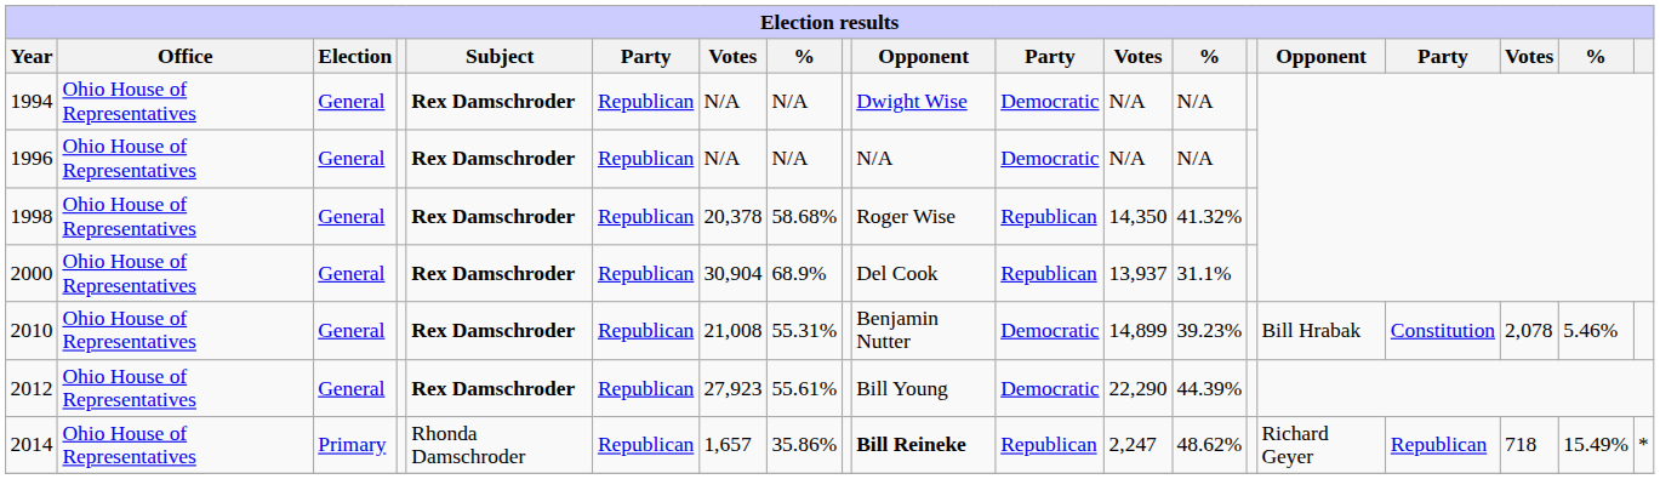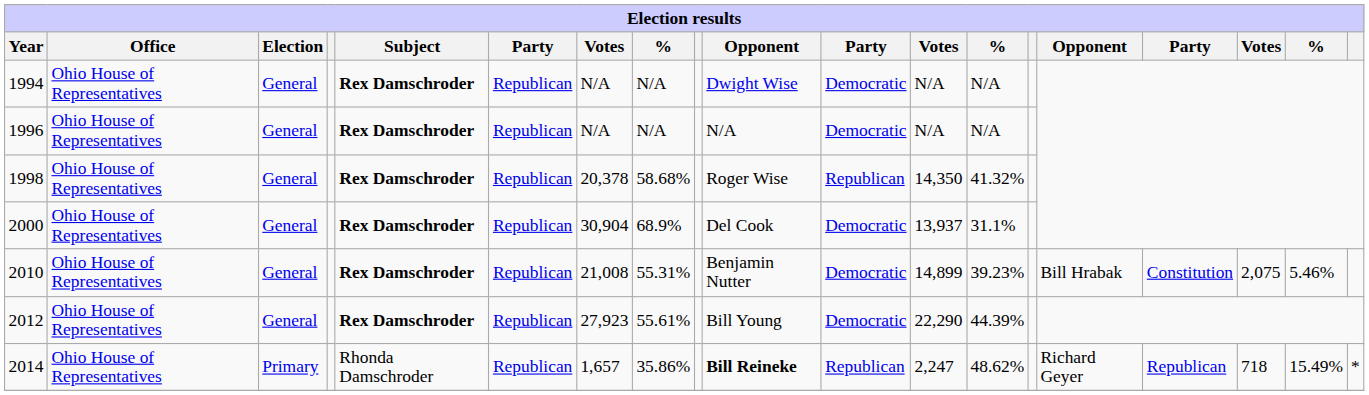2000 | column 11: Republican -> Democratic
2010 | column 17: 2,078 -> 2,075
